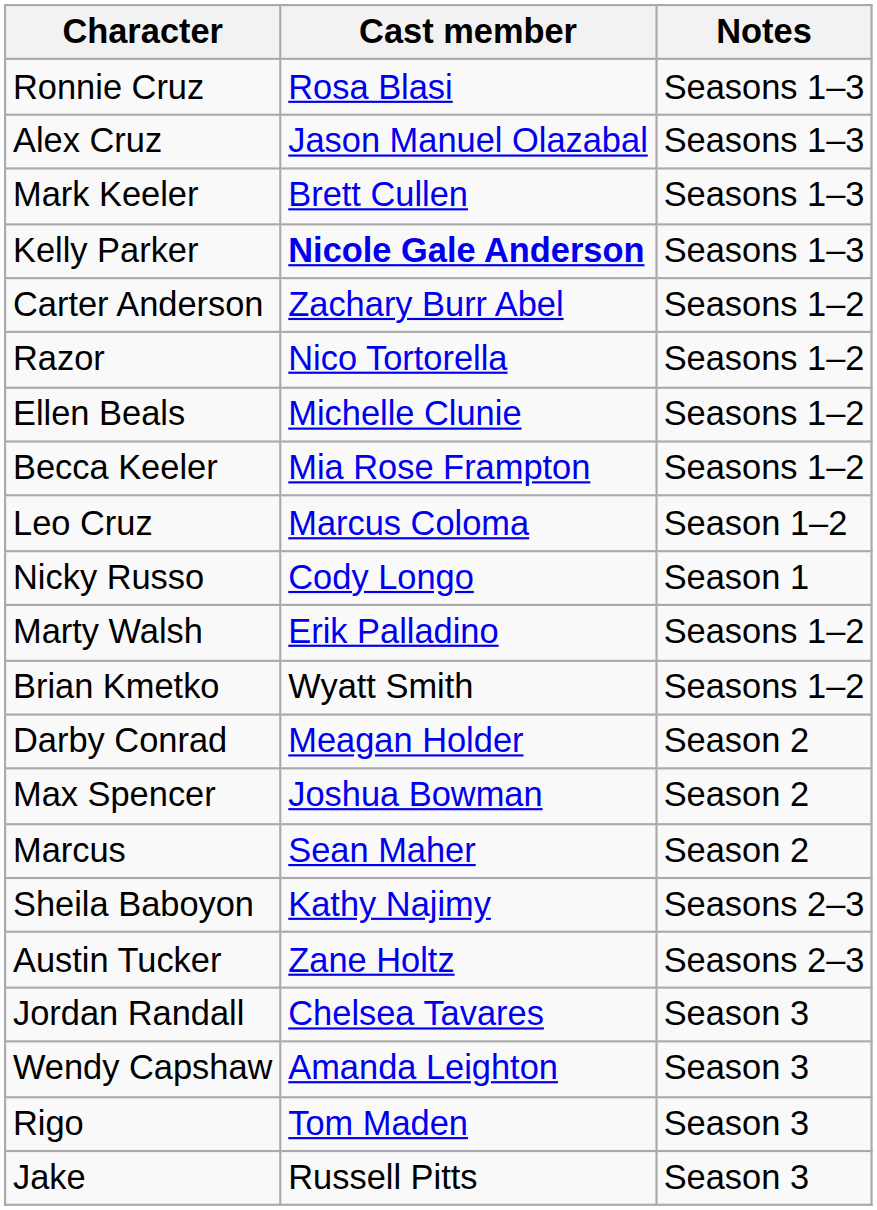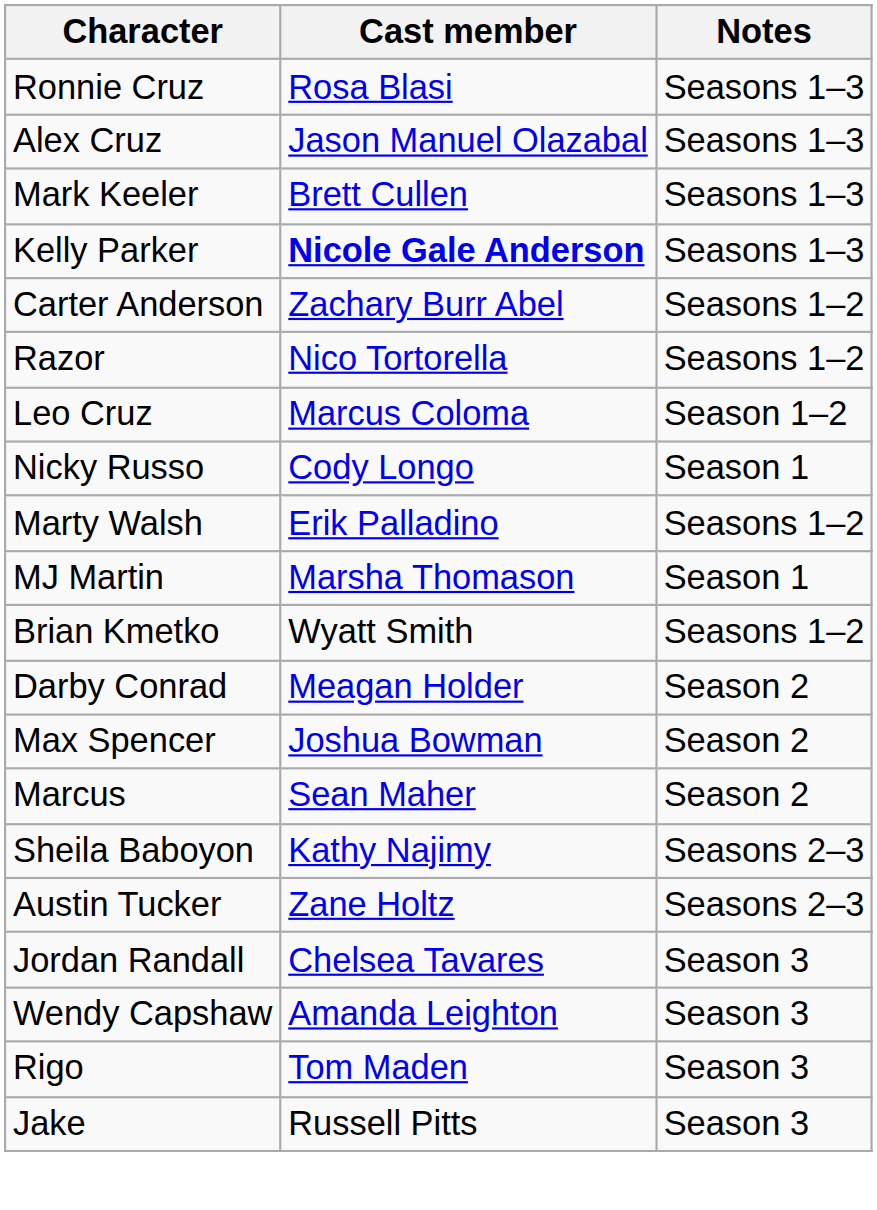- row: Ellen Beals | Michelle Clunie | Seasons 1–2
- row: Becca Keeler | Mia Rose Frampton | Seasons 1–2
+ row: MJ Martin | Marsha Thomason | Season 1
